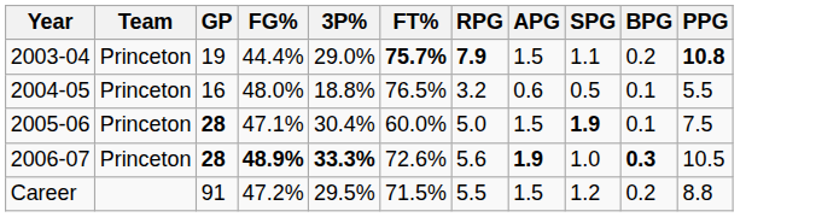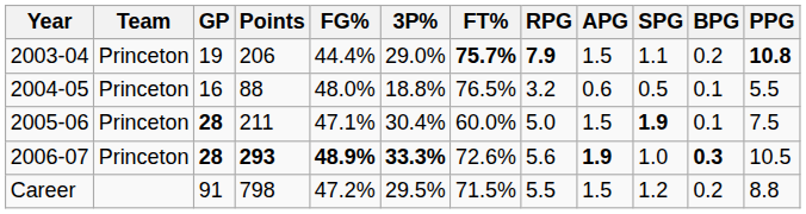+ column: Points | 206 | 88 | 211 | 293 | 798
